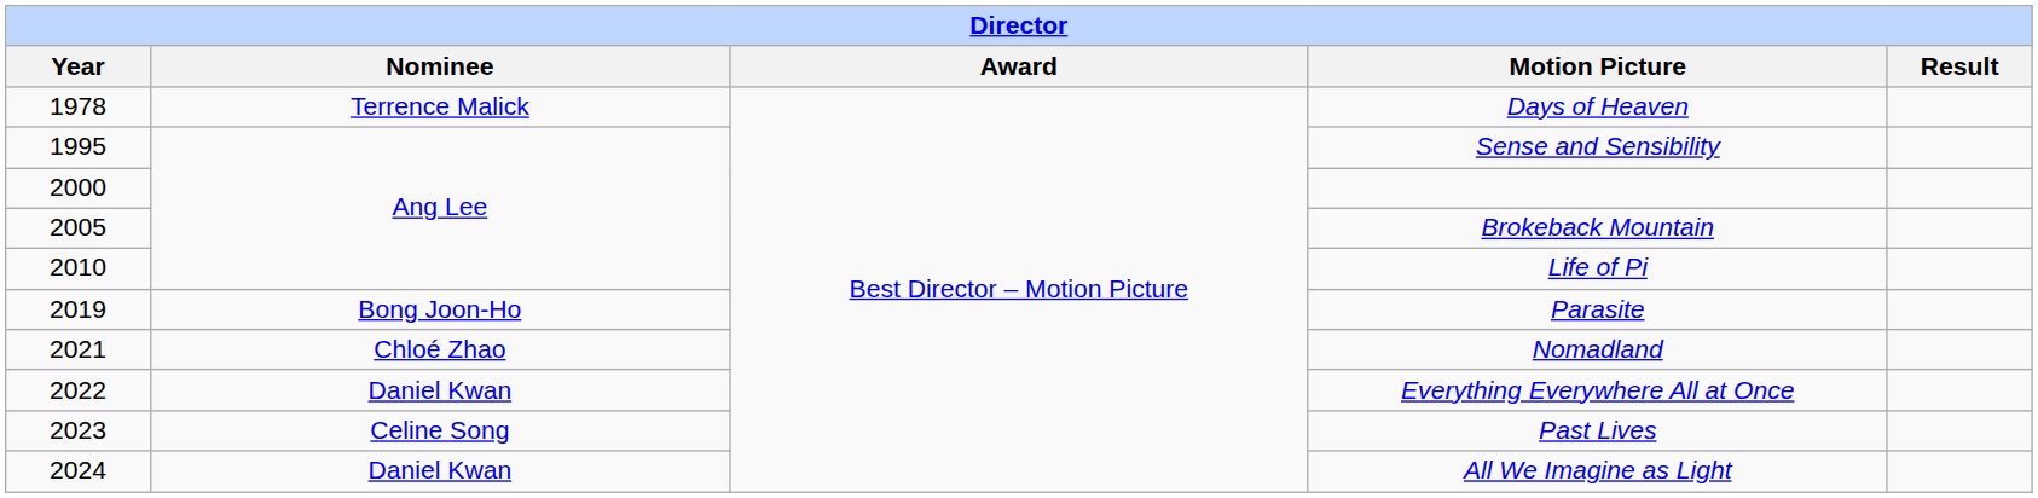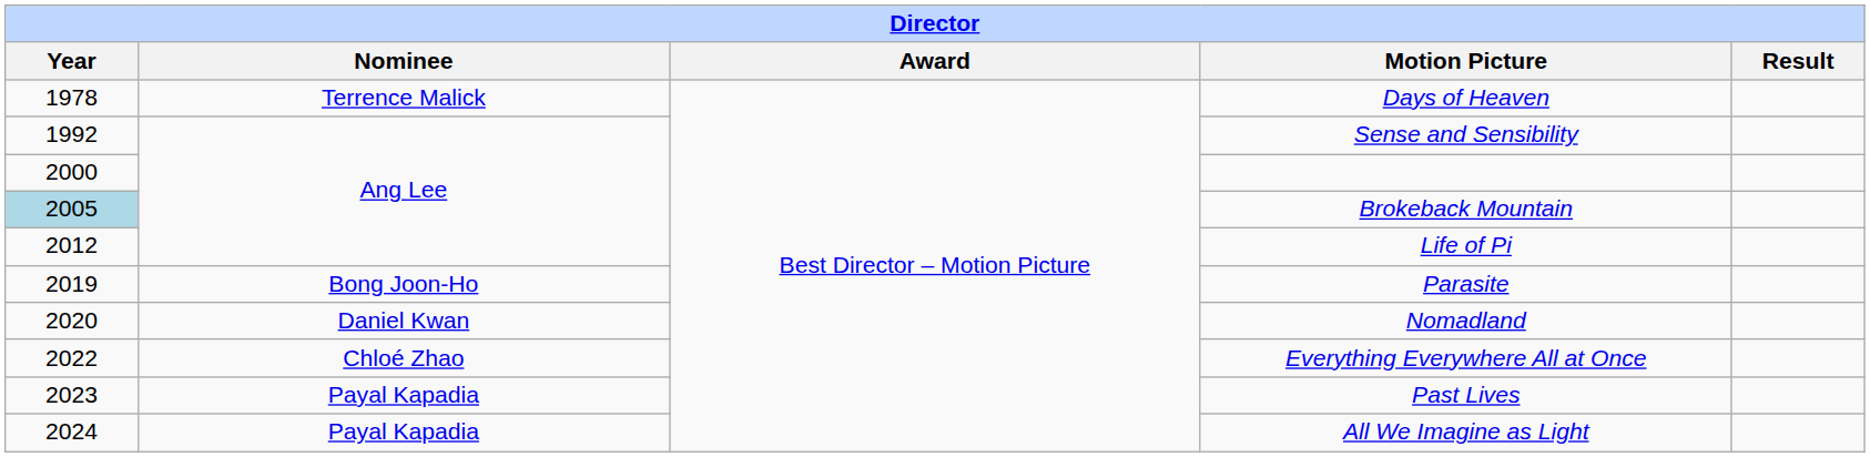Sense and Sensibility | Year: 1995 -> 1992
Brokeback Mountain | Year: no background -> lightblue background
Life of Pi | Year: 2010 -> 2012
Nomadland | Year: 2021 -> 2020
Nomadland | Nominee: Chloé Zhao -> Daniel Kwan
Everything Everywhere All at Once | Nominee: Daniel Kwan -> Chloé Zhao
Past Lives | Nominee: Celine Song -> Payal Kapadia
All We Imagine as Light | Nominee: Daniel Kwan -> Payal Kapadia
